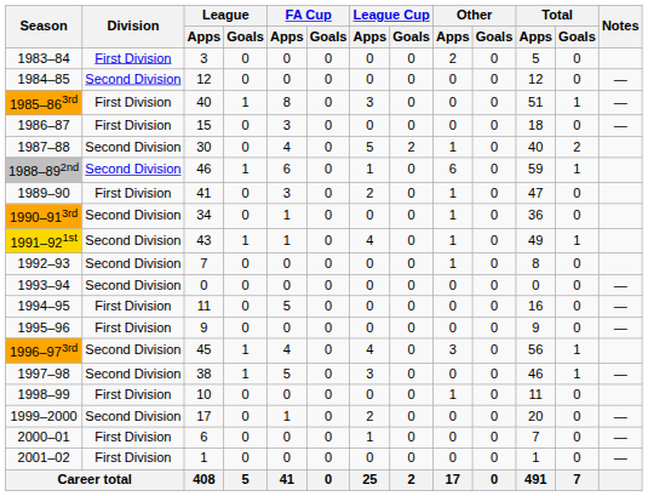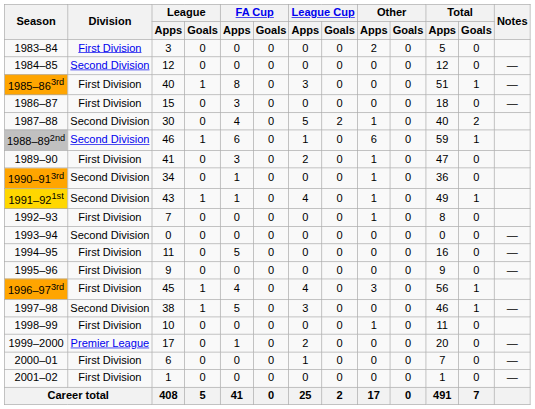1992–93 | Division: Second Division -> First Division
1996–973rd | Division: Second Division -> First Division
1999–2000 | Division: Second Division -> Premier League
